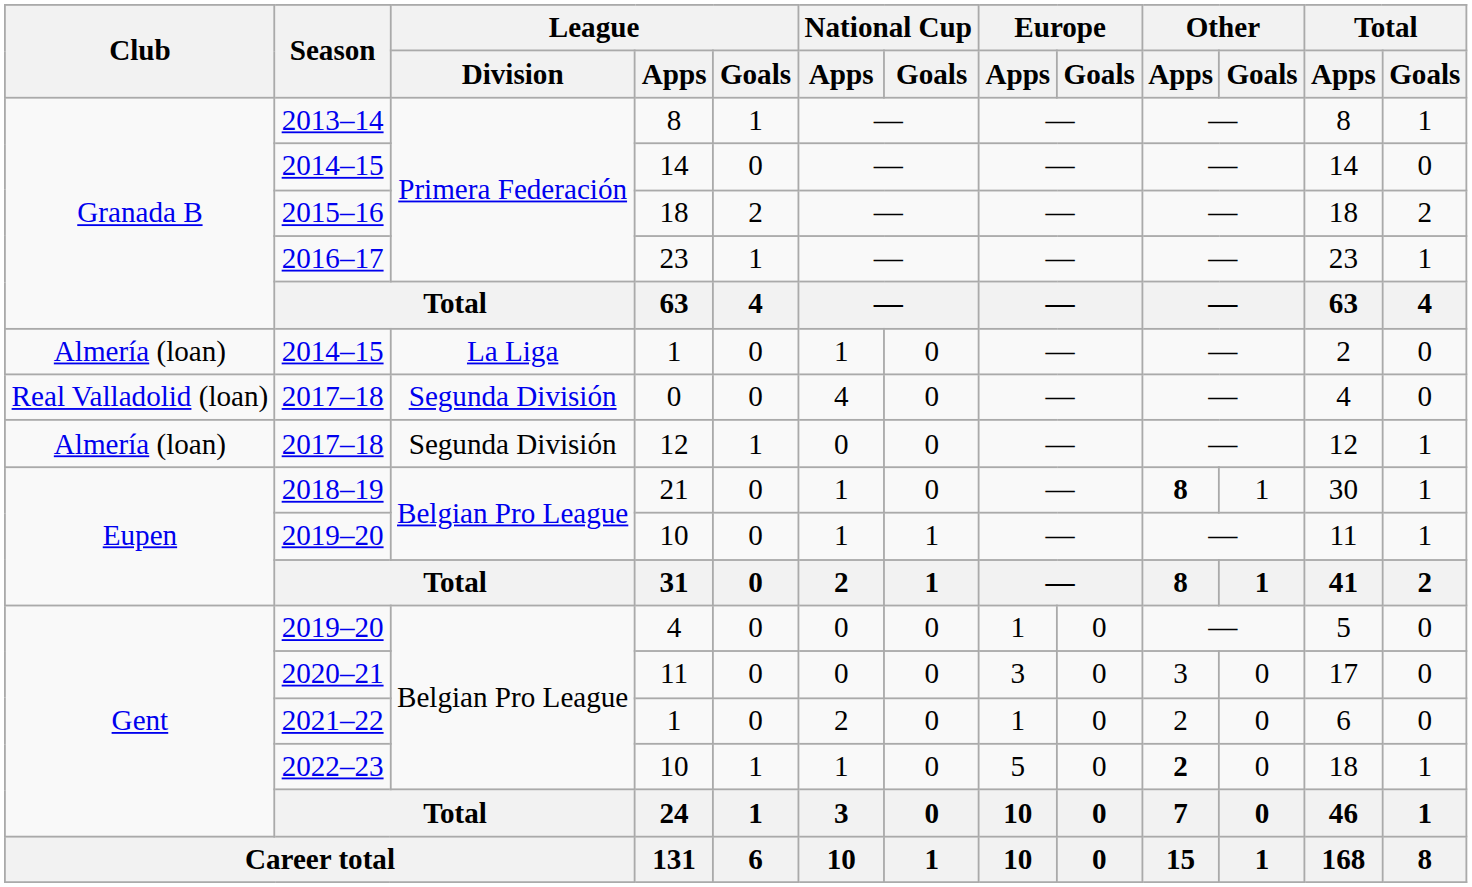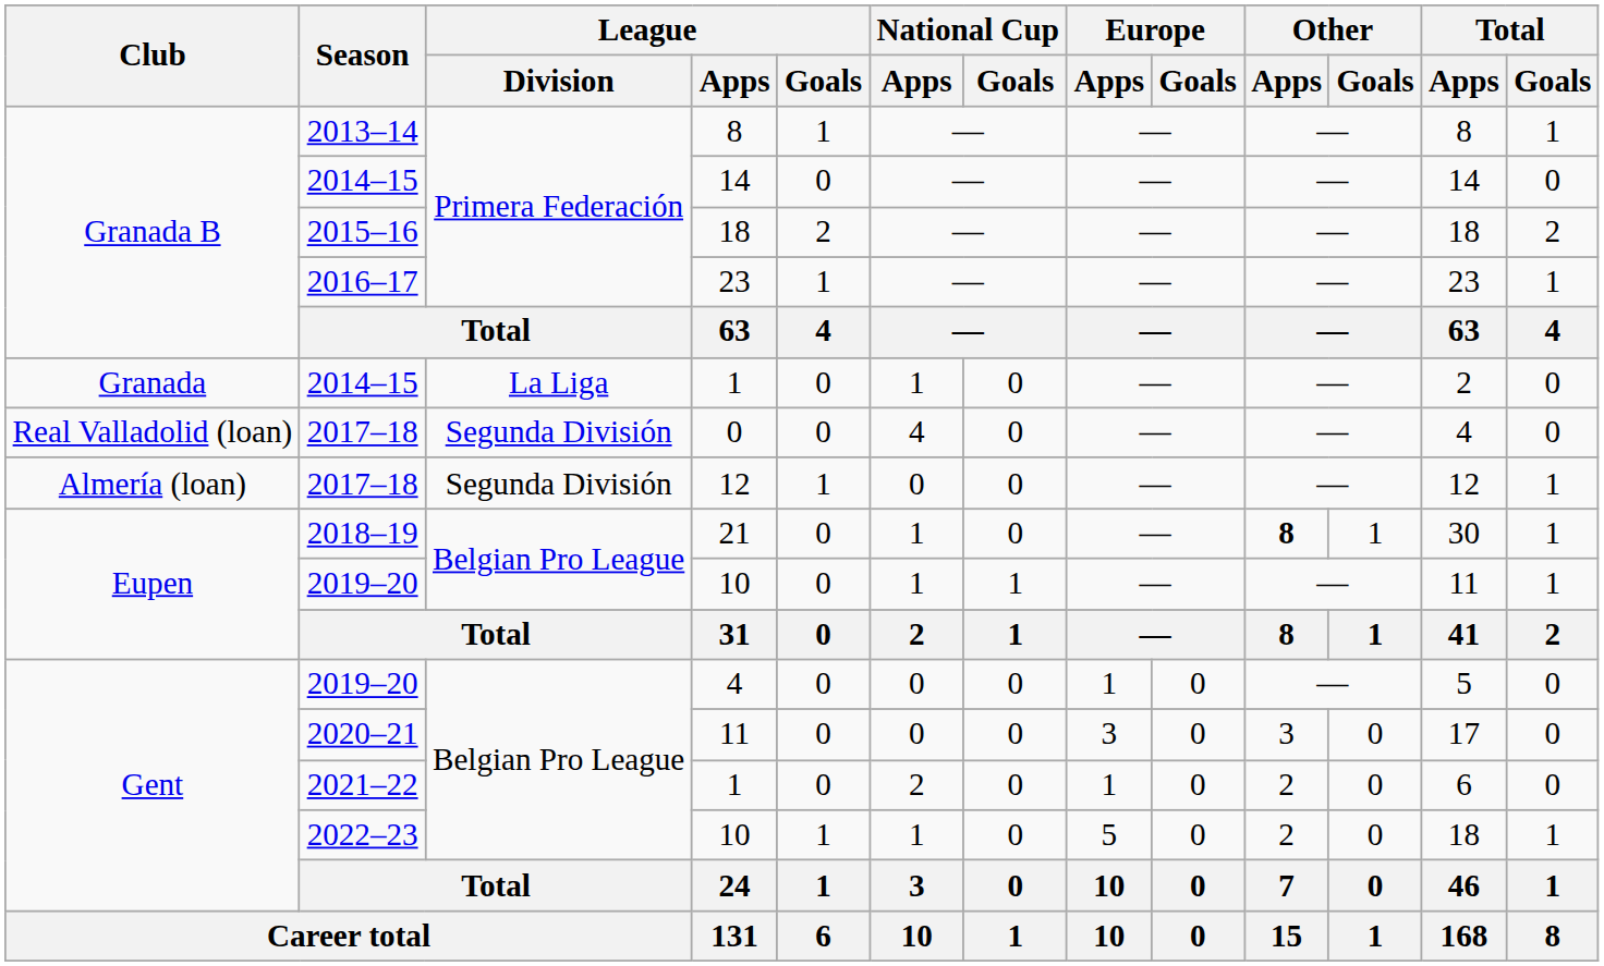2014–15 / 1 | Club: Almería (loan) -> Granada
2022–23 / 10 | Other / Apps: bold -> normal
